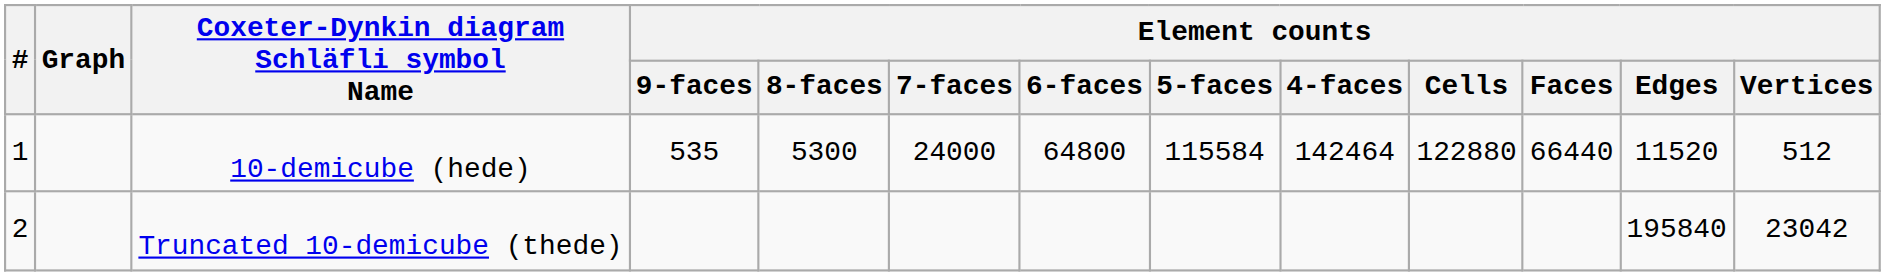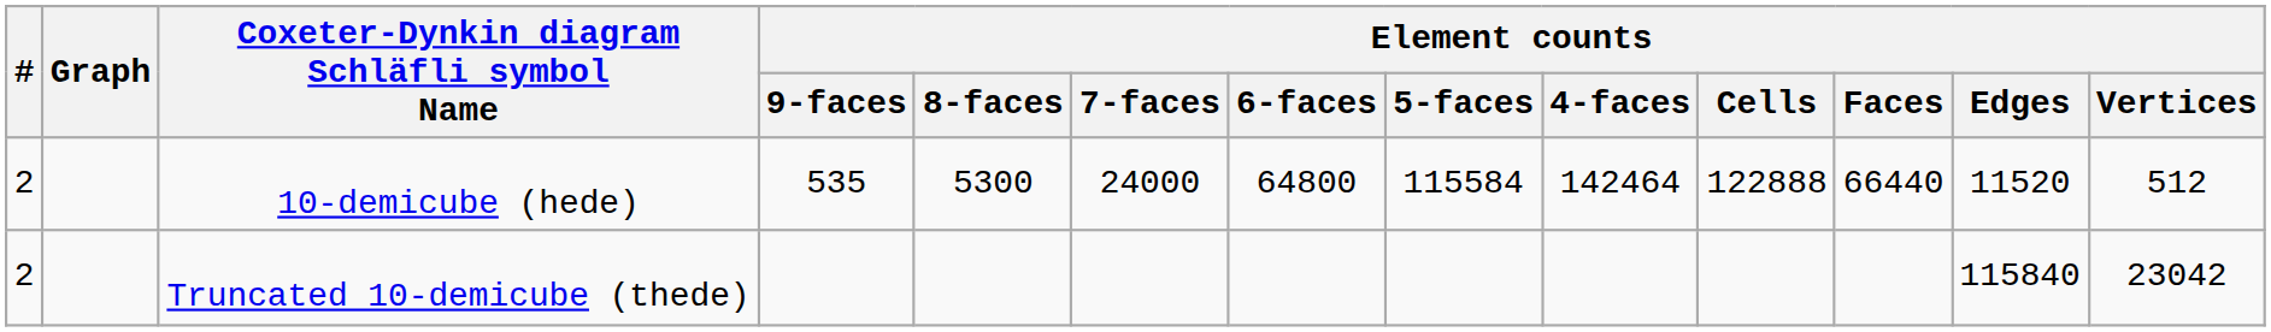10-demicube (hede) | #: 1 -> 2
10-demicube (hede) | Element counts / Cells: 122880 -> 122888
Truncated 10-demicube (thede) | Element counts / Edges: 195840 -> 115840
